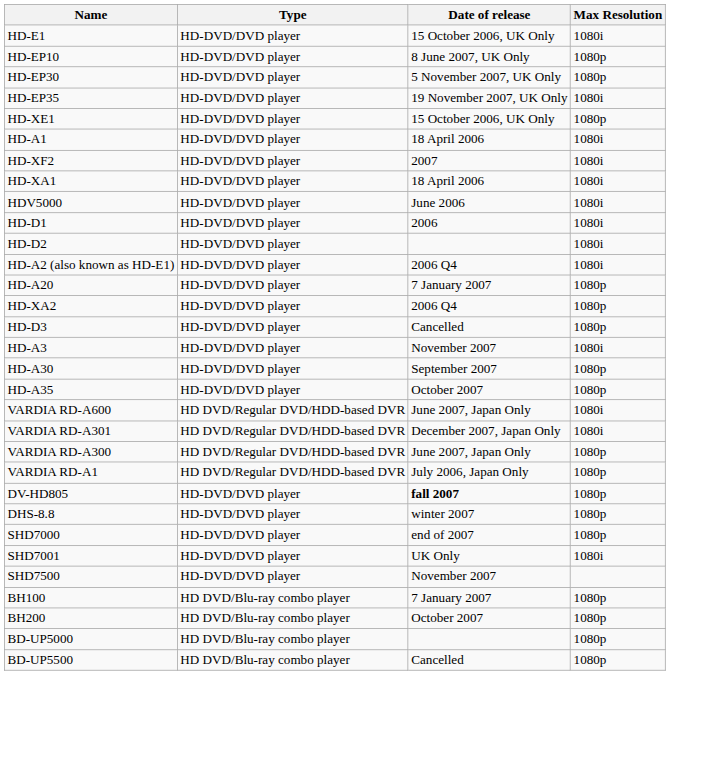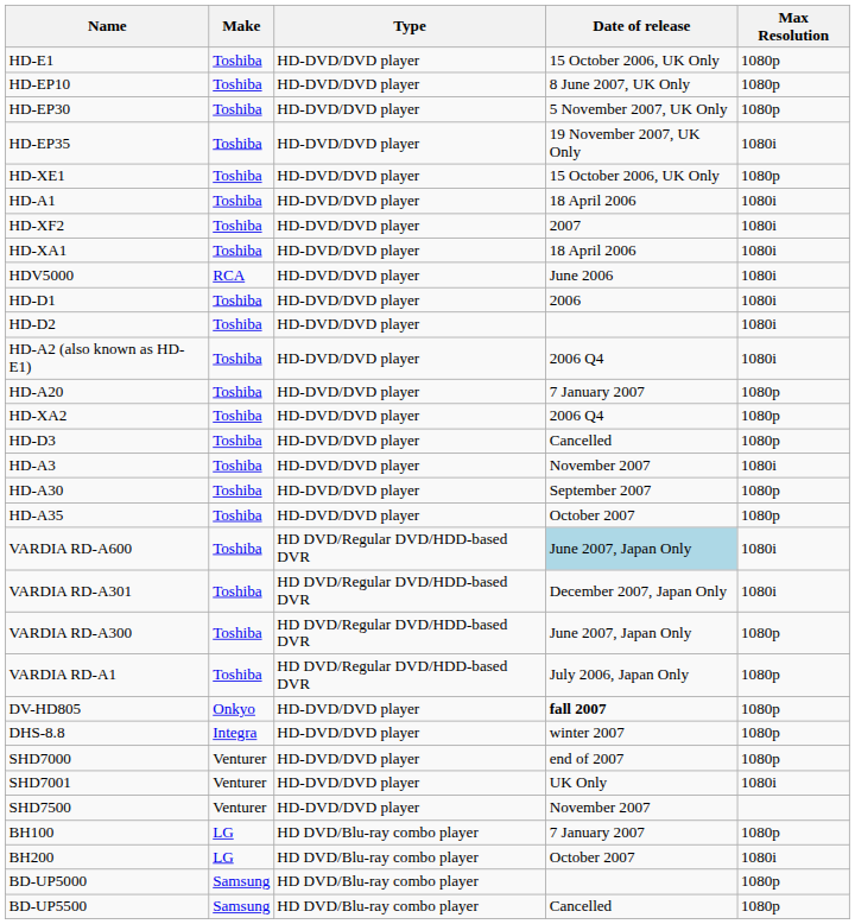+ column: Make | Toshiba | Toshiba | Toshiba | Toshiba | Toshiba | Toshiba | Toshiba | Toshiba | RCA | Toshiba | Toshiba | Toshiba | Toshiba | Toshiba | Toshiba | Toshiba | Toshiba | Toshiba | Toshiba | Toshiba | Toshiba | Toshiba | Onkyo | Integra | Venturer | Venturer | Venturer | LG | LG | Samsung | Samsung
HD-E1 | Max Resolution: 1080i -> 1080p
VARDIA RD-A600 | Date of release: no background -> lightblue background
BH200 | Max Resolution: 1080p -> 1080i
